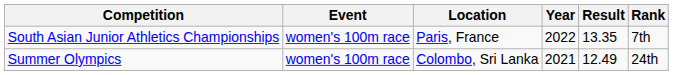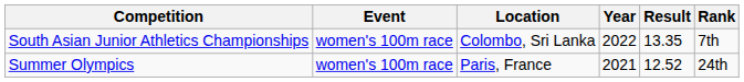South Asian Junior Athletics Championships | Location: Paris, France -> Colombo, Sri Lanka
Summer Olympics | Location: Colombo, Sri Lanka -> Paris, France
Summer Olympics | Result: 12.49 -> 12.52
